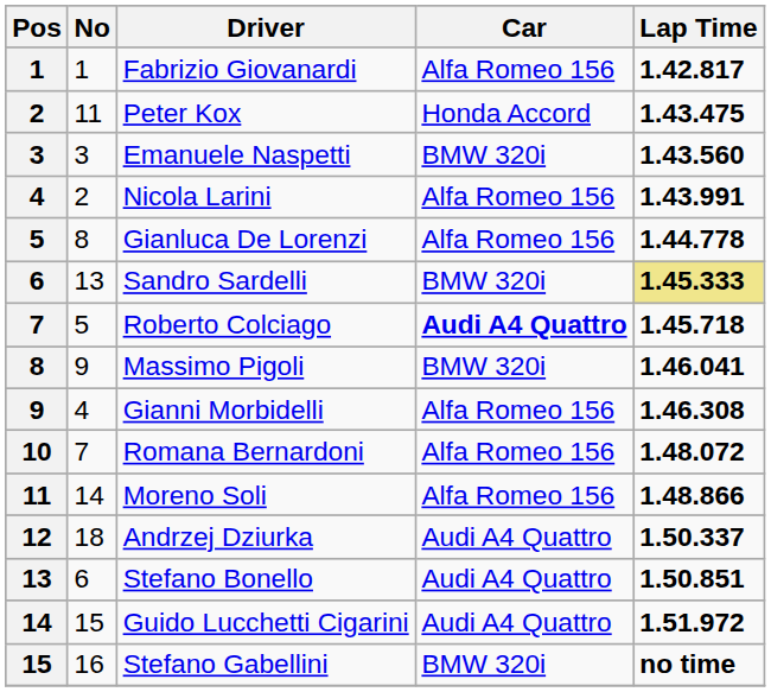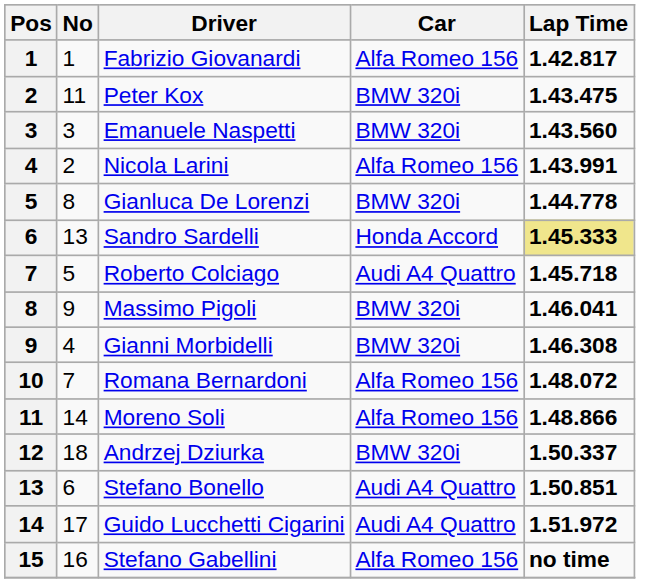Peter Kox | Car: Honda Accord -> BMW 320i
Gianluca De Lorenzi | Car: Alfa Romeo 156 -> BMW 320i
Sandro Sardelli | Car: BMW 320i -> Honda Accord
Roberto Colciago | Car: bold -> normal
Gianni Morbidelli | Car: Alfa Romeo 156 -> BMW 320i
Andrzej Dziurka | Car: Audi A4 Quattro -> BMW 320i
Guido Lucchetti Cigarini | No: 15 -> 17
Stefano Gabellini | Car: BMW 320i -> Alfa Romeo 156
